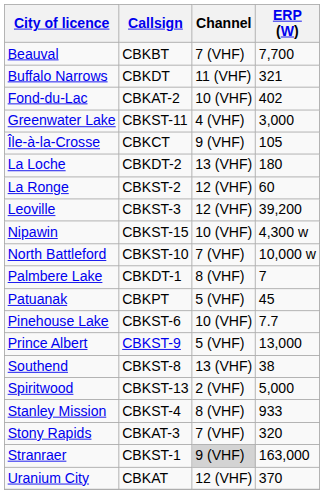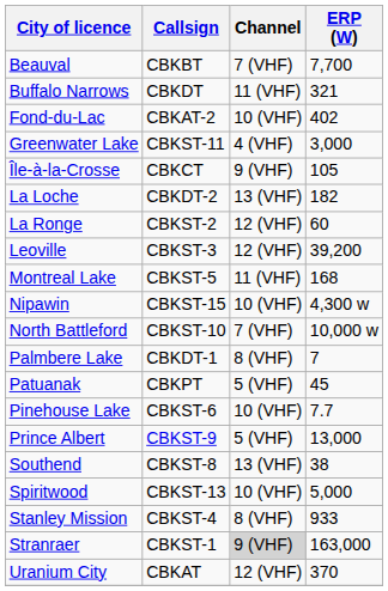La Loche | ERP (W): 180 -> 182
+ row: Montreal Lake | CBKST-5 | 11 (VHF) | 168
Spiritwood | Channel: 2 (VHF) -> 10 (VHF)
- row: Stony Rapids | CBKAT-3 | 7 (VHF) | 320
